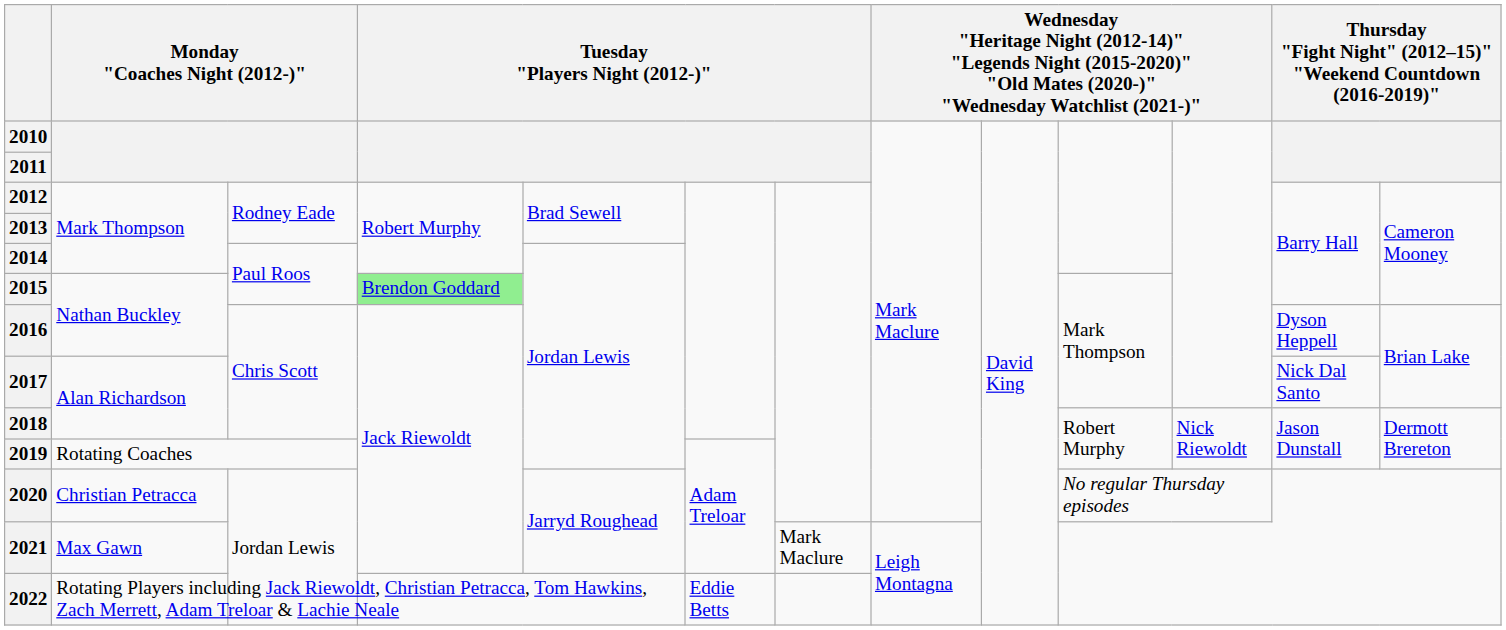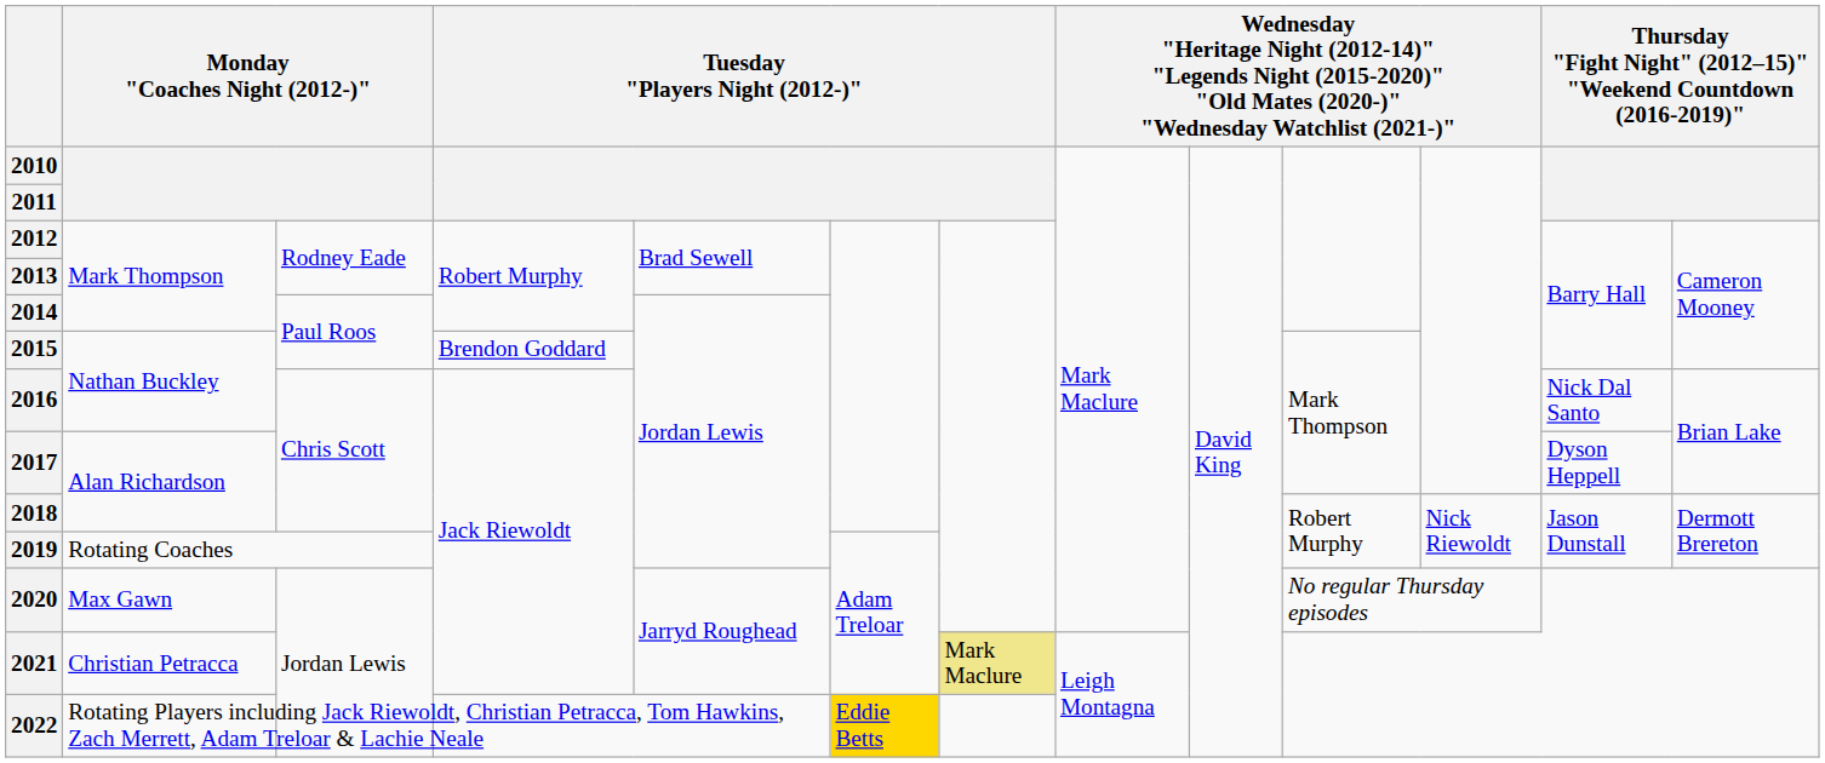2015 | column 4: lightgreen background -> no background
2016 | column 12: Dyson Heppell -> Nick Dal Santo
2017 | column 12: Nick Dal Santo -> Dyson Heppell
2020 | column 2: Christian Petracca -> Max Gawn
2021 | column 2: Max Gawn -> Christian Petracca
2021 | column 7: no background -> khaki background
2022 | column 6: no background -> gold background
